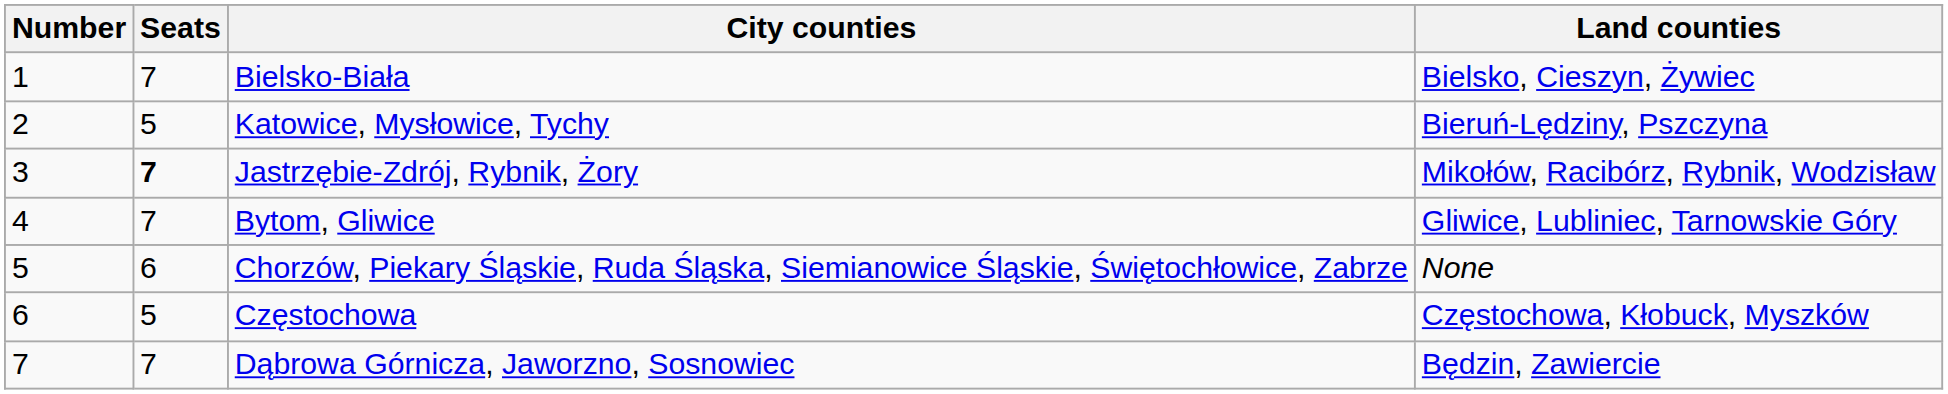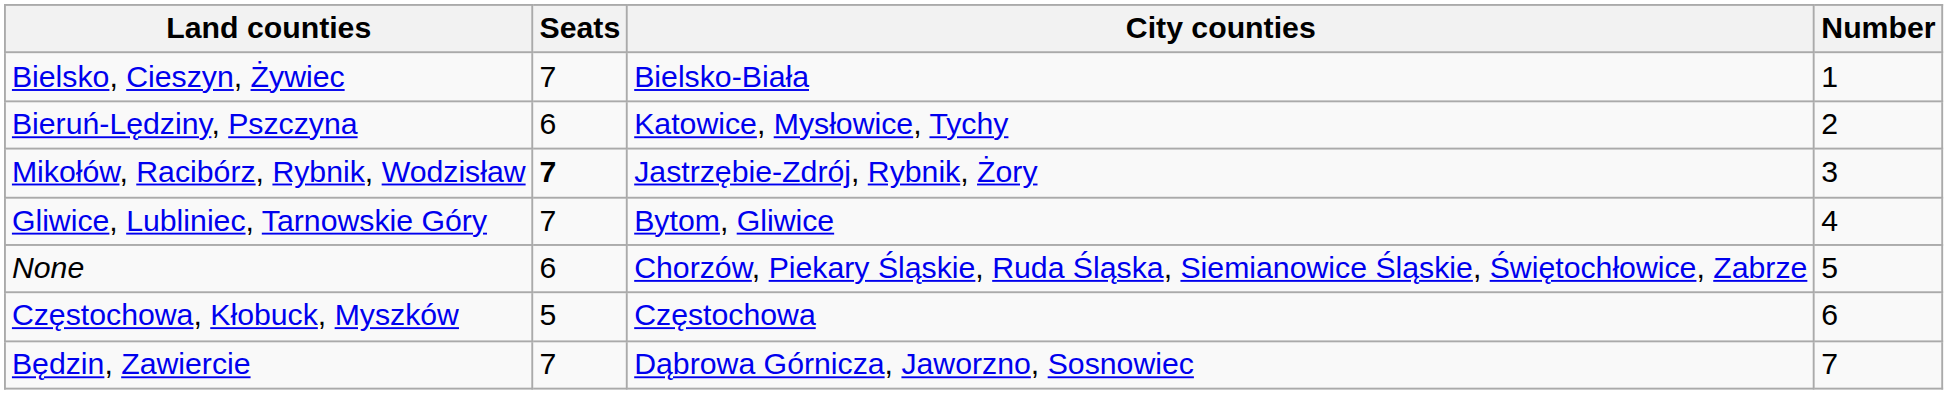columns swapped: Number <-> Land counties
Katowice, Mysłowice, Tychy | Seats: 5 -> 6
